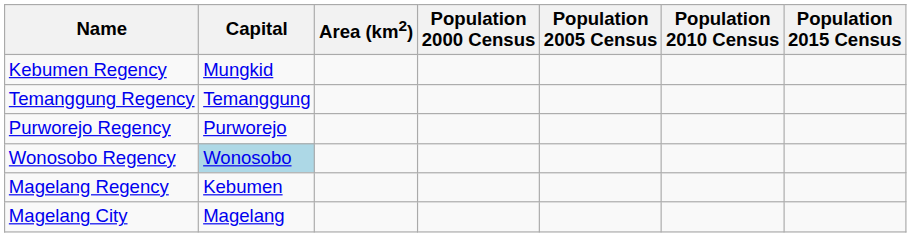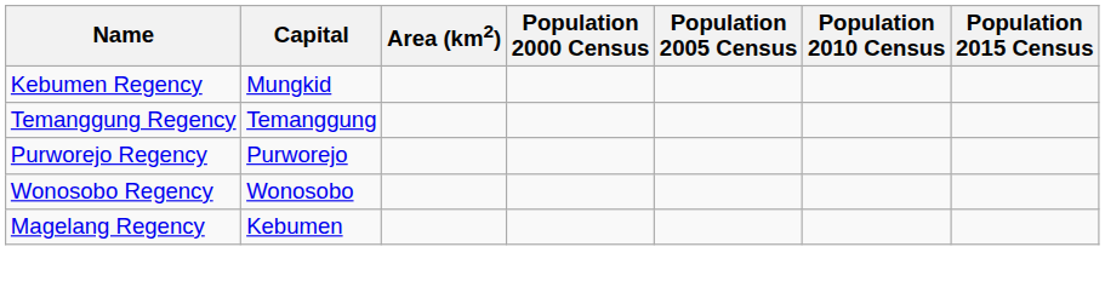Wonosobo Regency | Capital: lightblue background -> no background
- row: Magelang City | Magelang
